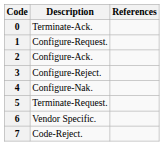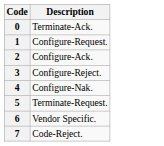- column: References
